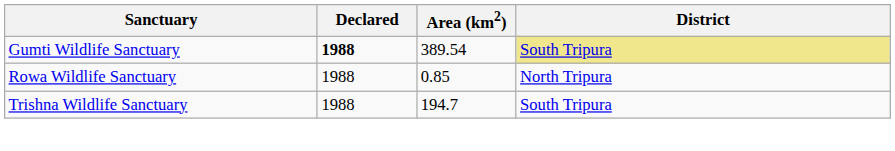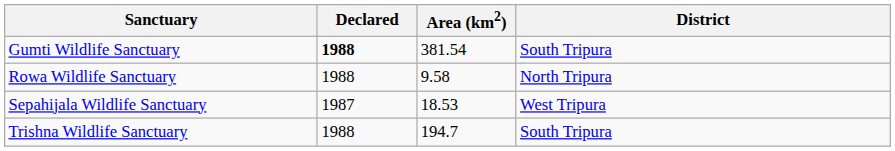Gumti Wildlife Sanctuary | Area (km2): 389.54 -> 381.54
Gumti Wildlife Sanctuary | District: khaki background -> no background
Rowa Wildlife Sanctuary | Area (km2): 0.85 -> 9.58
+ row: Sepahijala Wildlife Sanctuary | 1987 | 18.53 | West Tripura
